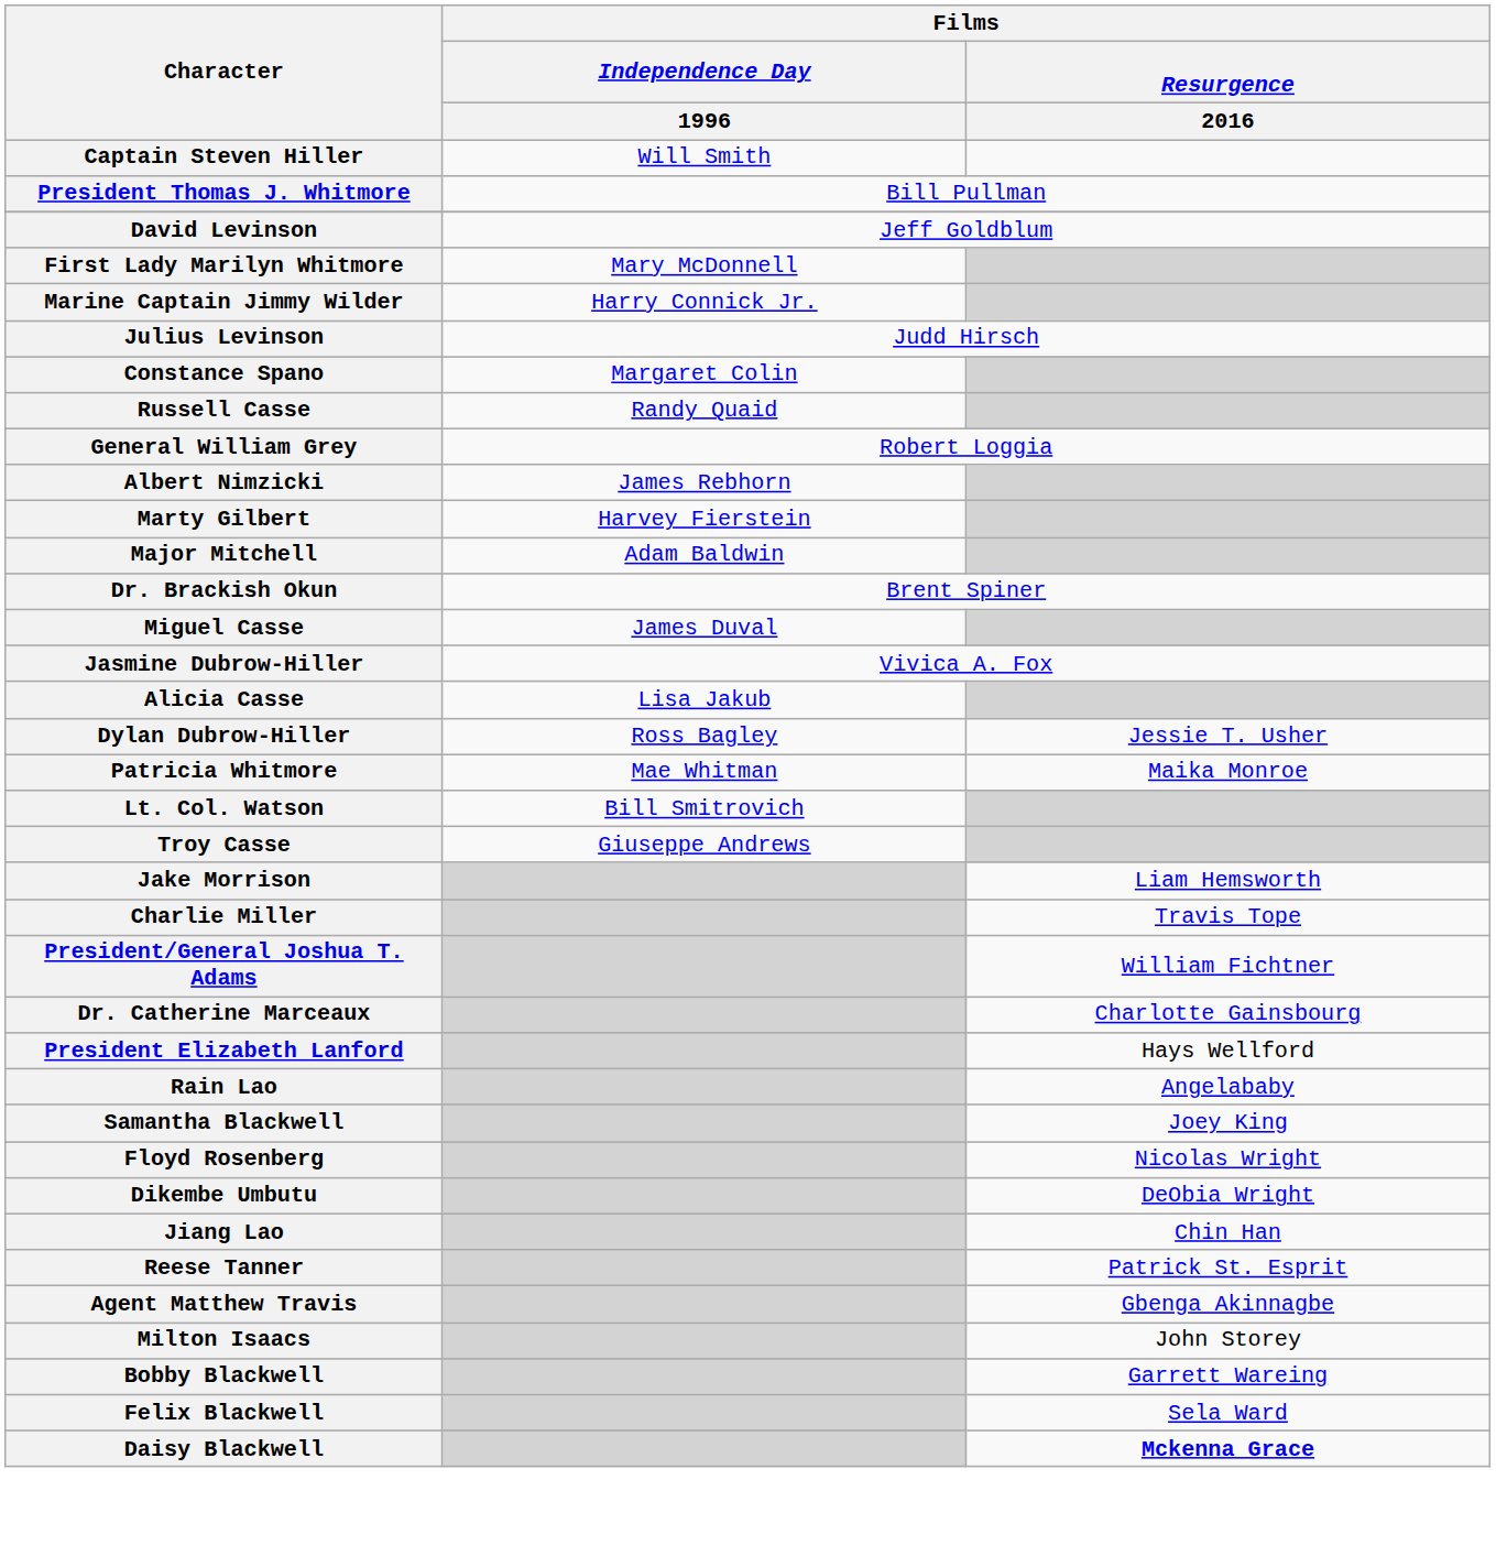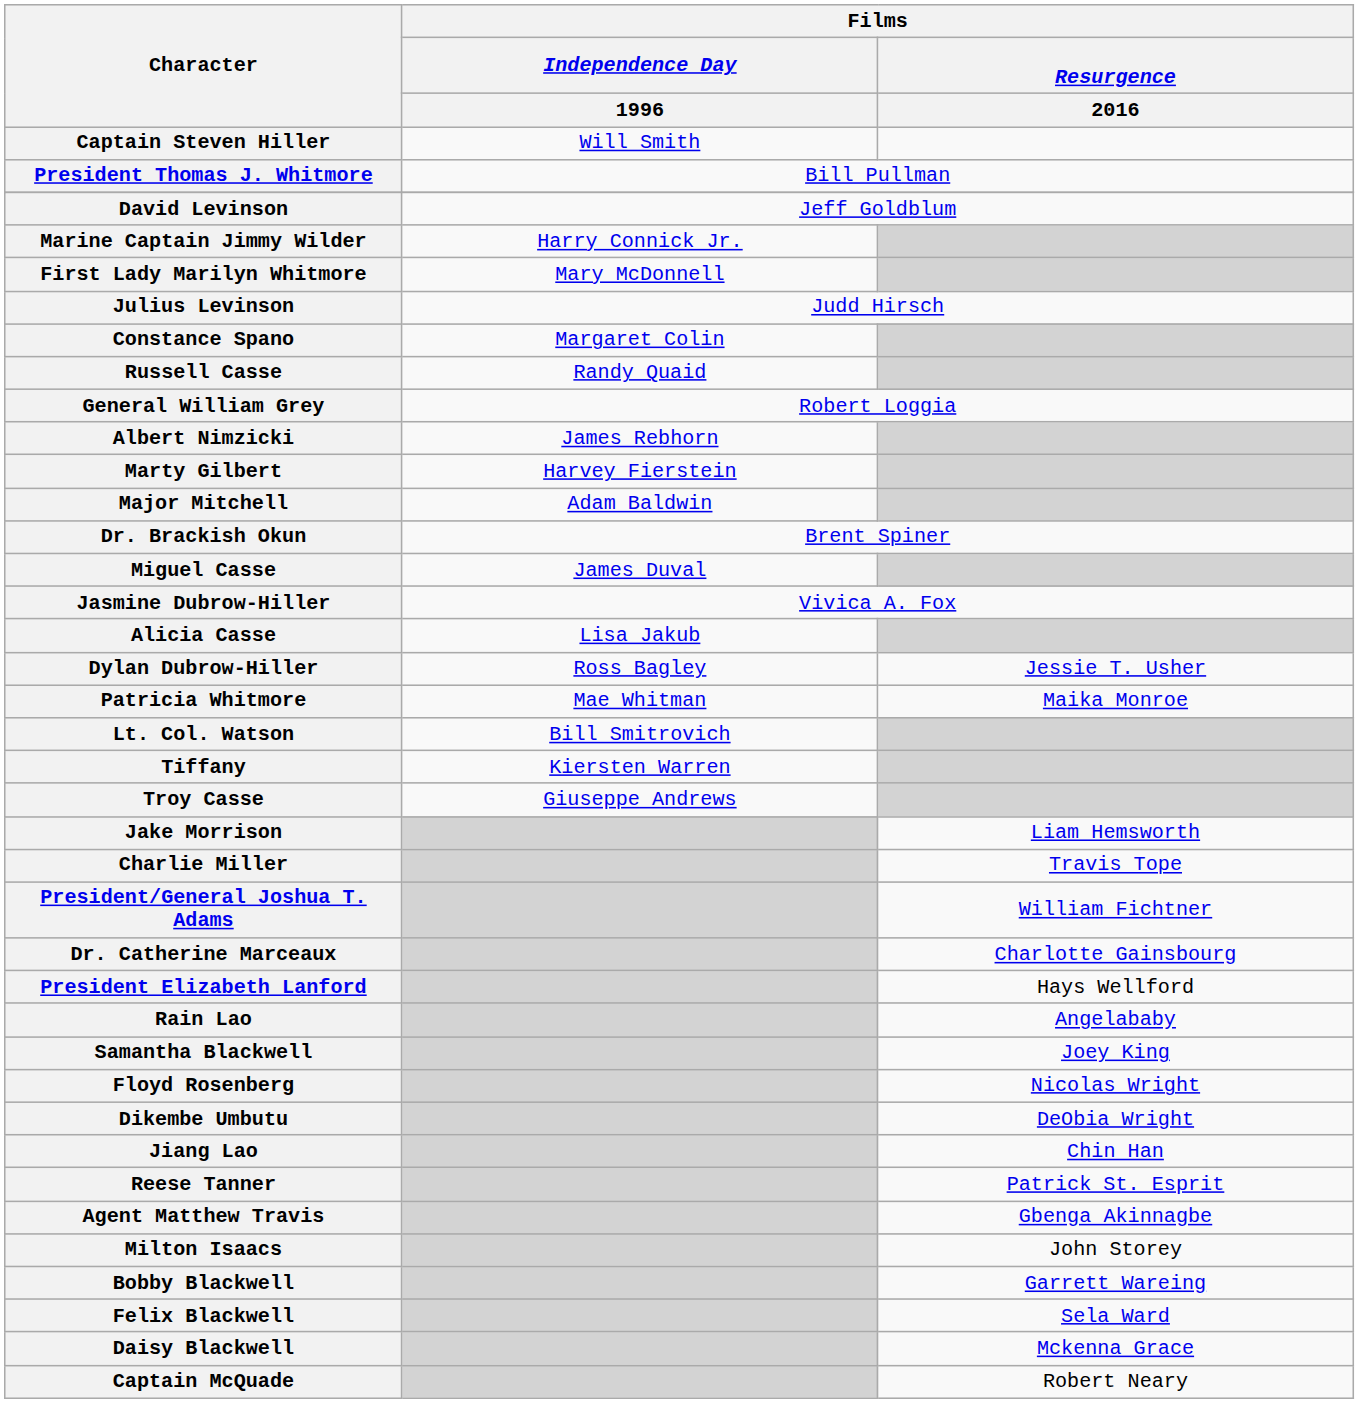rows swapped: Marine Captain Jimmy Wilder <-> First Lady Marilyn Whitmore
+ row: Tiffany | Kiersten Warren
Daisy Blackwell | Films / Resurgence / 2016: bold -> normal
+ row: Captain McQuade | Robert Neary
